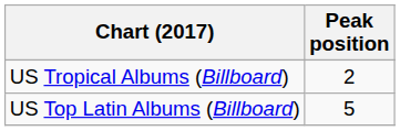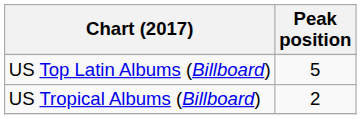rows swapped: US Top Latin Albums (Billboard) <-> US Tropical Albums (Billboard)
